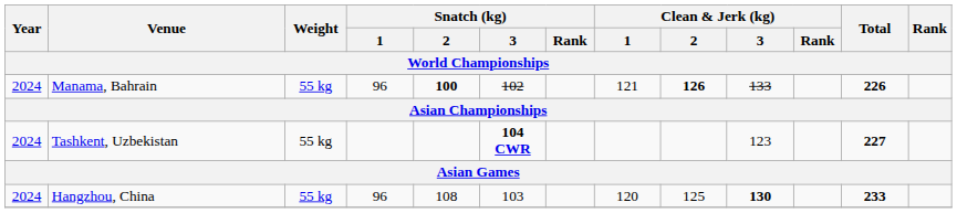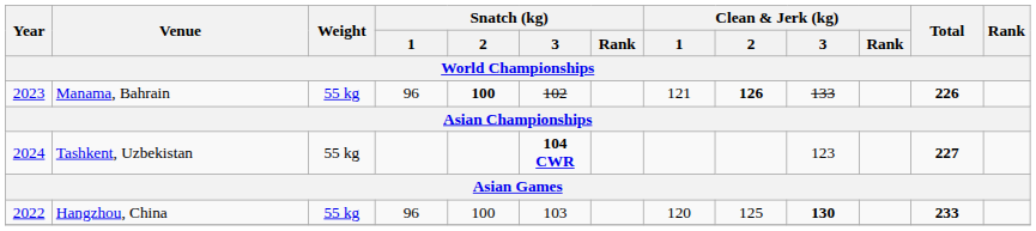Manama, Bahrain | Year: 2024 -> 2023
Hangzhou, China | Year: 2024 -> 2022
Hangzhou, China | Snatch (kg) / 2: 108 -> 100
